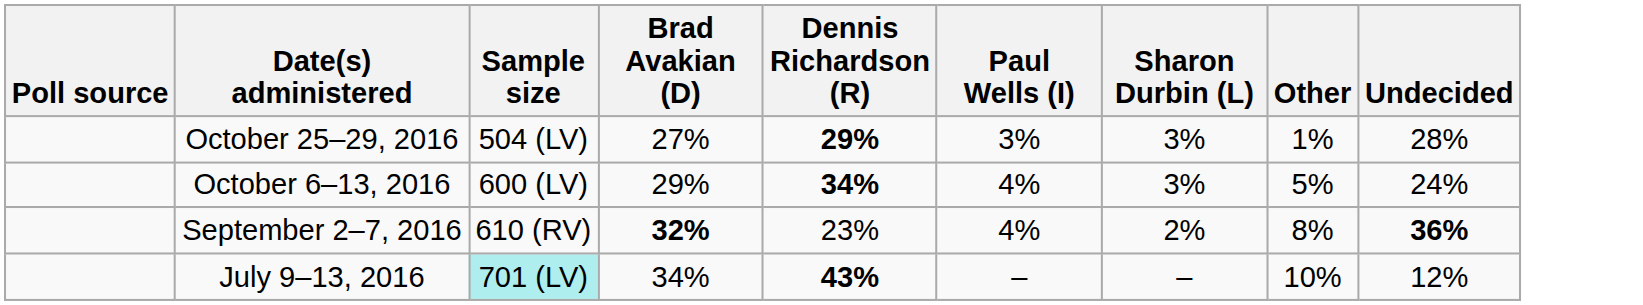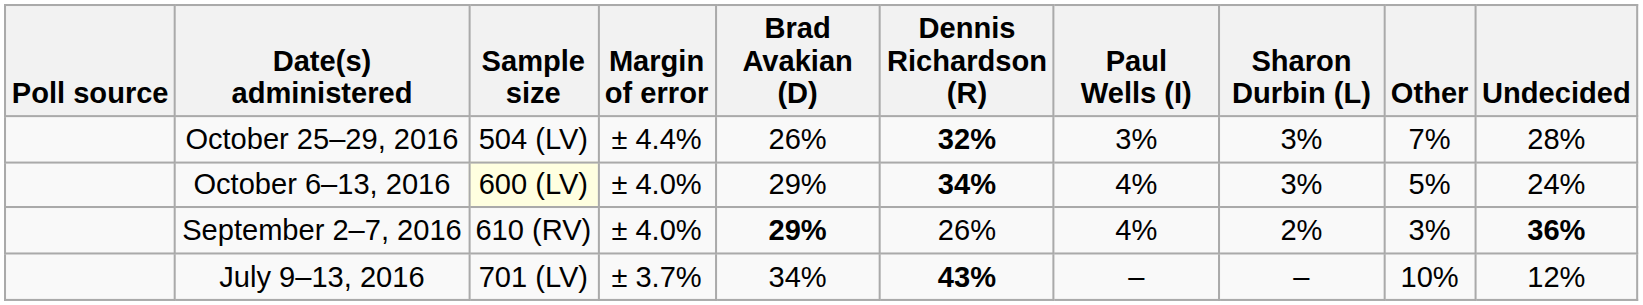+ column: Margin of error | ± 4.4% | ± 4.0% | ± 4.0% | ± 3.7%
October 25–29, 2016 | Brad Avakian (D): 27% -> 26%
October 25–29, 2016 | Dennis Richardson (R): 29% -> 32%
October 25–29, 2016 | Other: 1% -> 7%
October 6–13, 2016 | Sample size: no background -> lightyellow background
September 2–7, 2016 | Brad Avakian (D): 32% -> 29%
September 2–7, 2016 | Dennis Richardson (R): 23% -> 26%
September 2–7, 2016 | Other: 8% -> 3%
July 9–13, 2016 | Sample size: paleturquoise background -> no background
